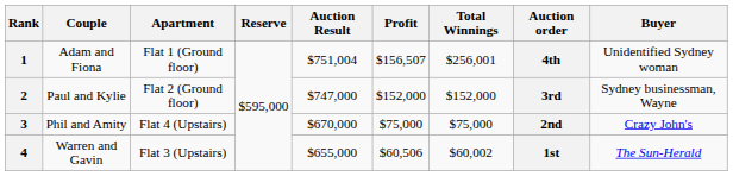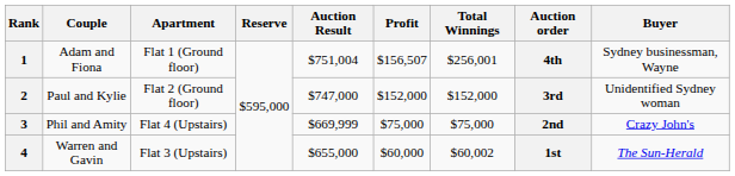1 | Buyer: Unidentified Sydney woman -> Sydney businessman, Wayne
2 | Buyer: Sydney businessman, Wayne -> Unidentified Sydney woman
3 | Auction Result: $670,000 -> $669,999
4 | Profit: $60,506 -> $60,000
